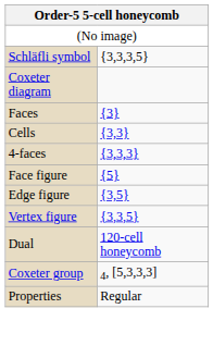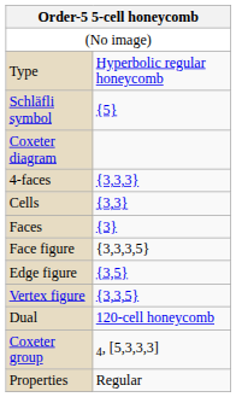+ row: Type | Hyperbolic regular honeycomb
Schläfli symbol | column 2: {3,3,3,5} -> {5}
rows swapped: 4-faces <-> Faces
Face figure | column 2: {5} -> {3,3,3,5}
